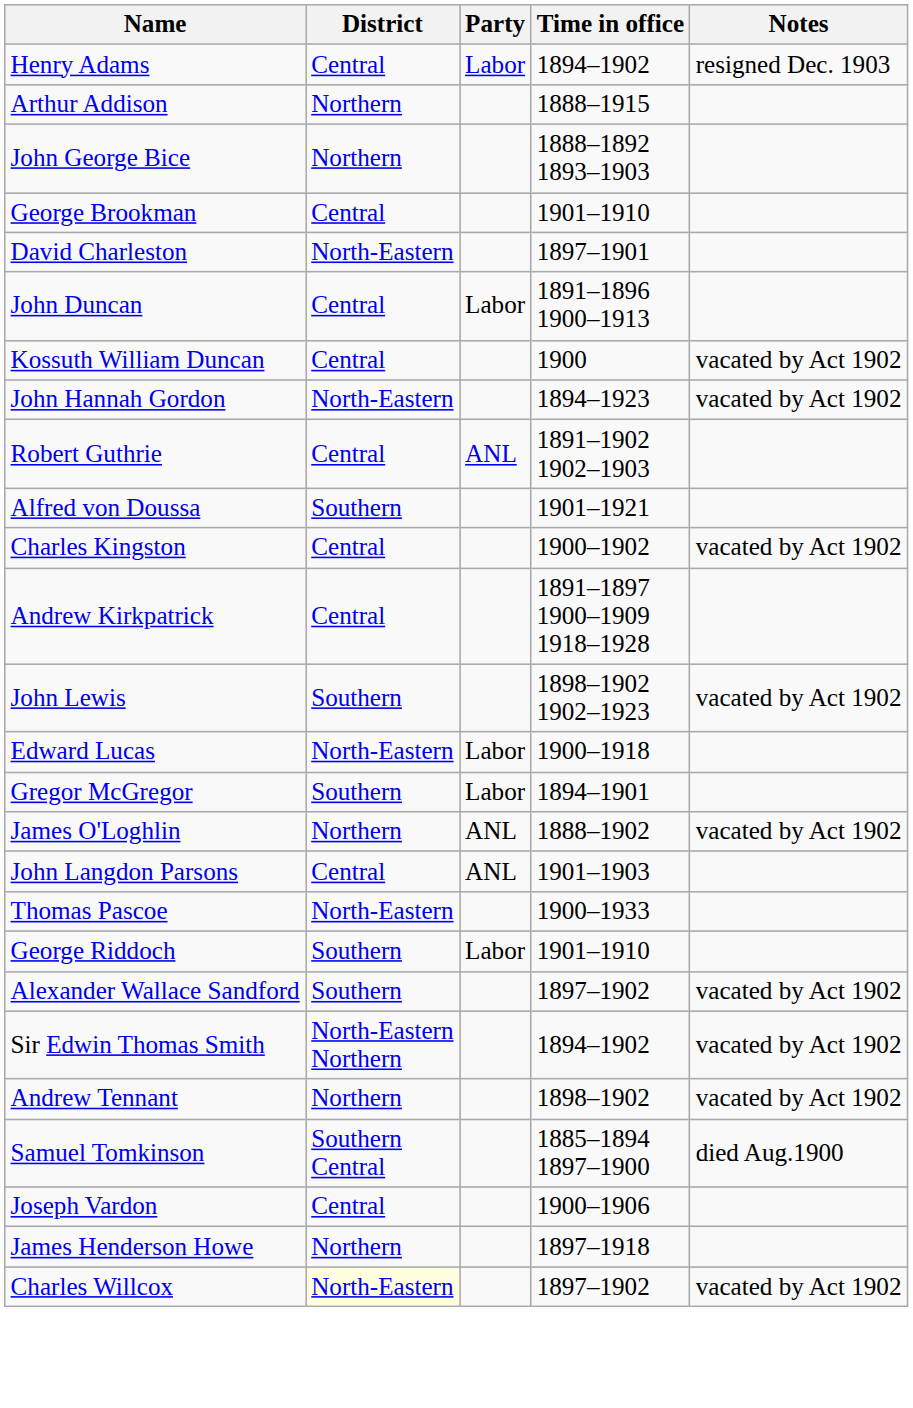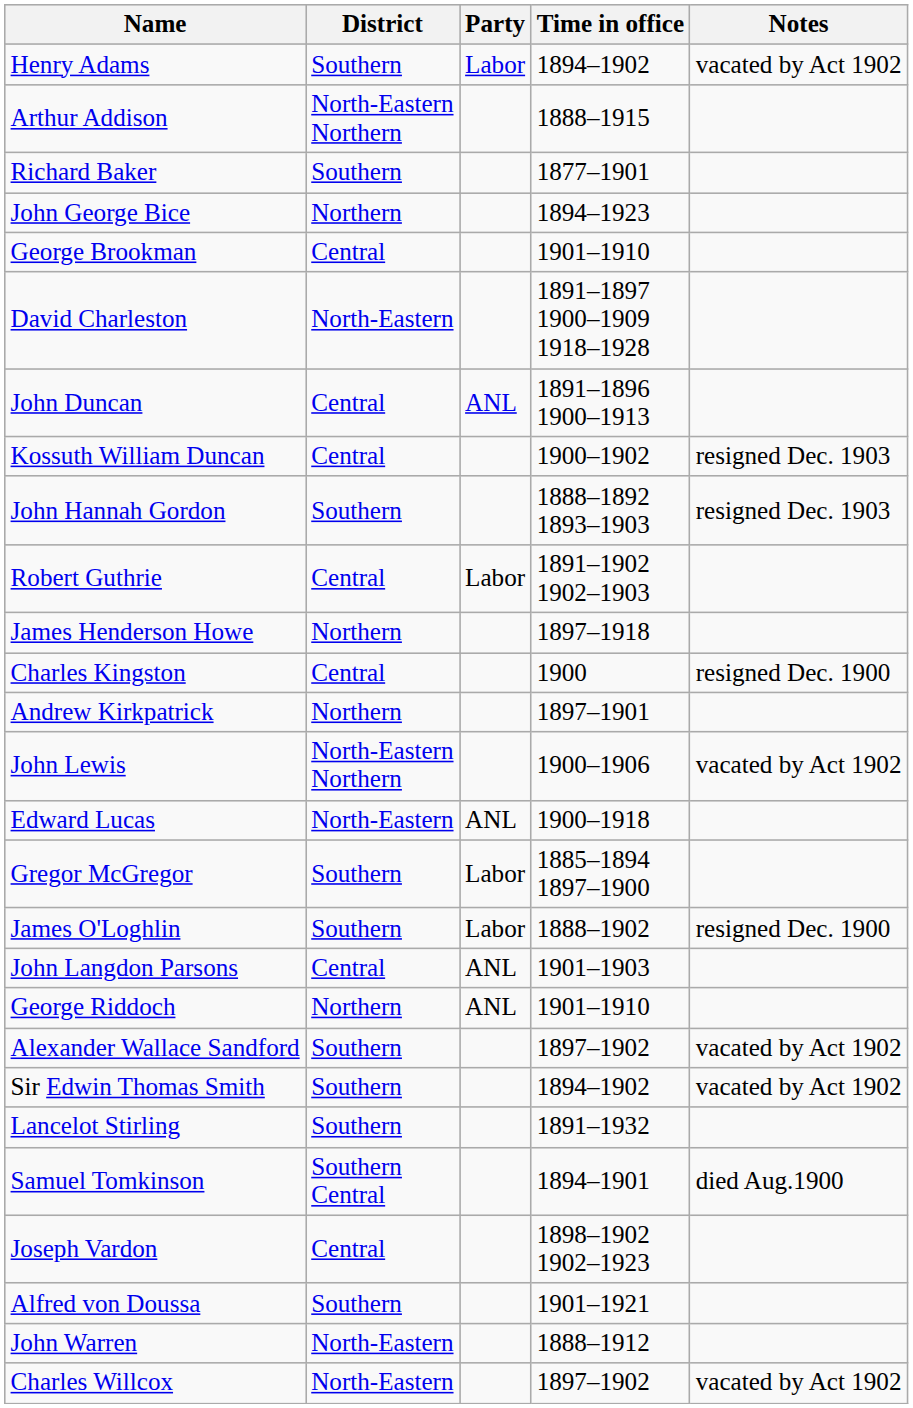Henry Adams | District: Central -> Southern
Henry Adams | Notes: resigned Dec. 1903 -> vacated by Act 1902
Arthur Addison | District: Northern -> North-Eastern Northern
+ row: Richard Baker | Southern | 1877–1901
John George Bice | Time in office: 1888–1892 1893–1903 -> 1894–1923
David Charleston | Time in office: 1897–1901 -> 1891–1897 1900–1909 1918–1928
John Duncan | Party: Labor -> ANL
Kossuth William Duncan | Time in office: 1900 -> 1900–1902
Kossuth William Duncan | Notes: vacated by Act 1902 -> resigned Dec. 1903
John Hannah Gordon | District: North-Eastern -> Southern
John Hannah Gordon | Time in office: 1894–1923 -> 1888–1892 1893–1903
John Hannah Gordon | Notes: vacated by Act 1902 -> resigned Dec. 1903
Robert Guthrie | Party: ANL -> Labor
rows swapped: James Henderson Howe <-> Alfred von Doussa
Charles Kingston | Time in office: 1900–1902 -> 1900
Charles Kingston | Notes: vacated by Act 1902 -> resigned Dec. 1900
Andrew Kirkpatrick | District: Central -> Northern
Andrew Kirkpatrick | Time in office: 1891–1897 1900–1909 1918–1928 -> 1897–1901
John Lewis | District: Southern -> North-Eastern Northern
John Lewis | Time in office: 1898–1902 1902–1923 -> 1900–1906
Edward Lucas | Party: Labor -> ANL
Gregor McGregor | Time in office: 1894–1901 -> 1885–1894 1897–1900
James O'Loghlin | District: Northern -> Southern
James O'Loghlin | Party: ANL -> Labor
James O'Loghlin | Notes: vacated by Act 1902 -> resigned Dec. 1900
- row: Thomas Pascoe | North-Eastern | 1900–1933
George Riddoch | District: Southern -> Northern
George Riddoch | Party: Labor -> ANL
Sir Edwin Thomas Smith | District: North-Eastern Northern -> Southern
+ row: Lancelot Stirling | Southern | 1891–1932
- row: Andrew Tennant | Northern | 1898–1902 | vacated by Act 1902
Samuel Tomkinson | Time in office: 1885–1894 1897–1900 -> 1894–1901
Joseph Vardon | Time in office: 1900–1906 -> 1898–1902 1902–1923
+ row: John Warren | North-Eastern | 1888–1912
Charles Willcox | District: lightyellow background -> no background
